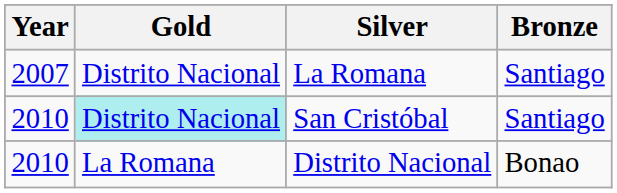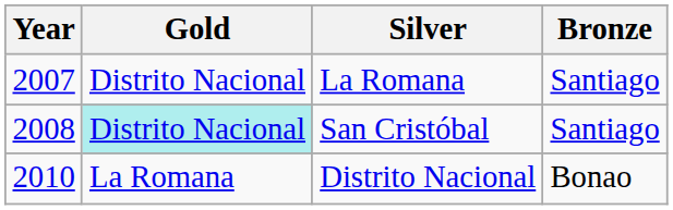San Cristóbal | Year: 2010 -> 2008
